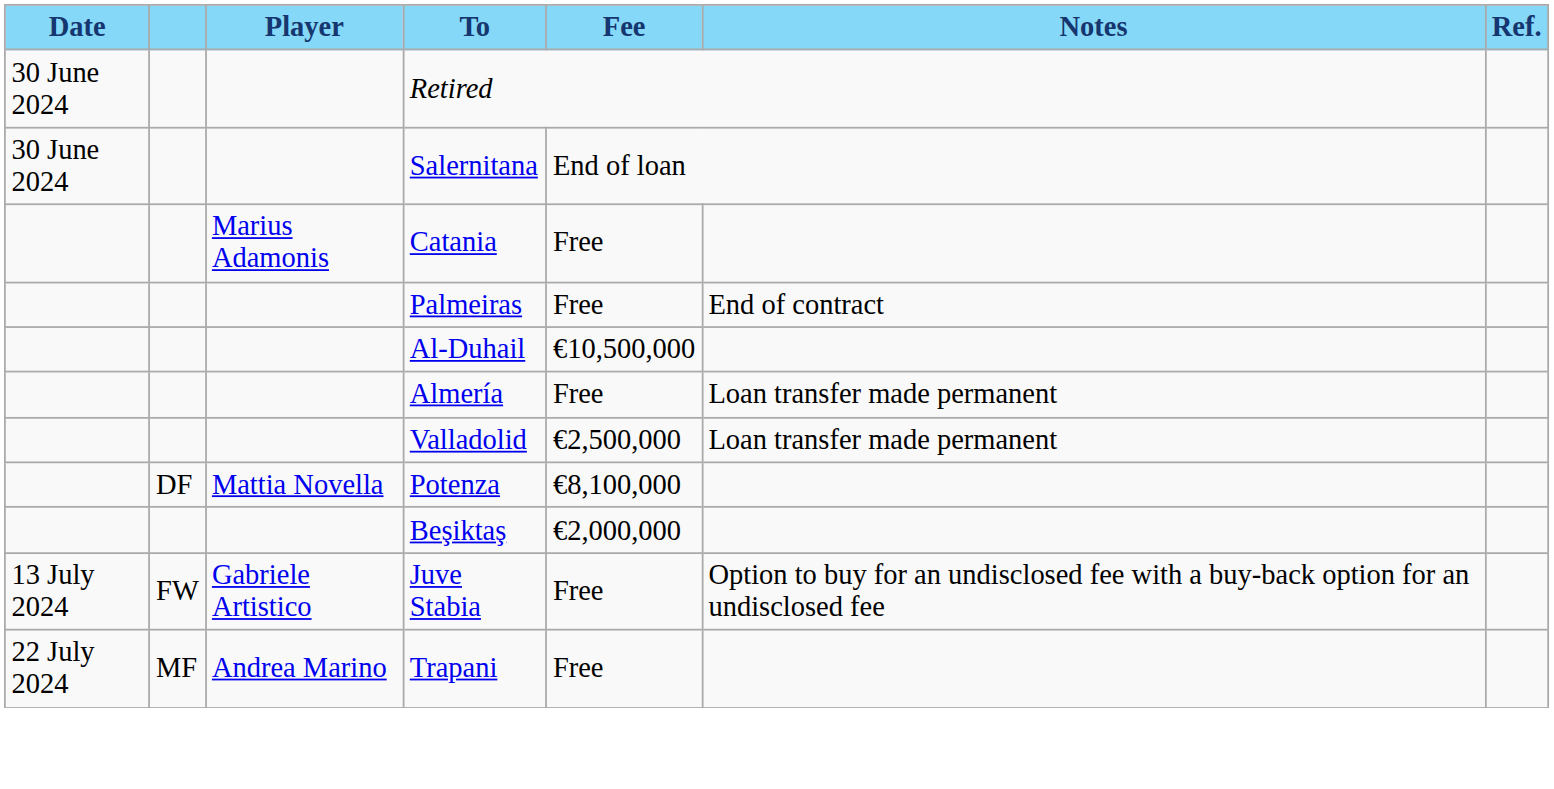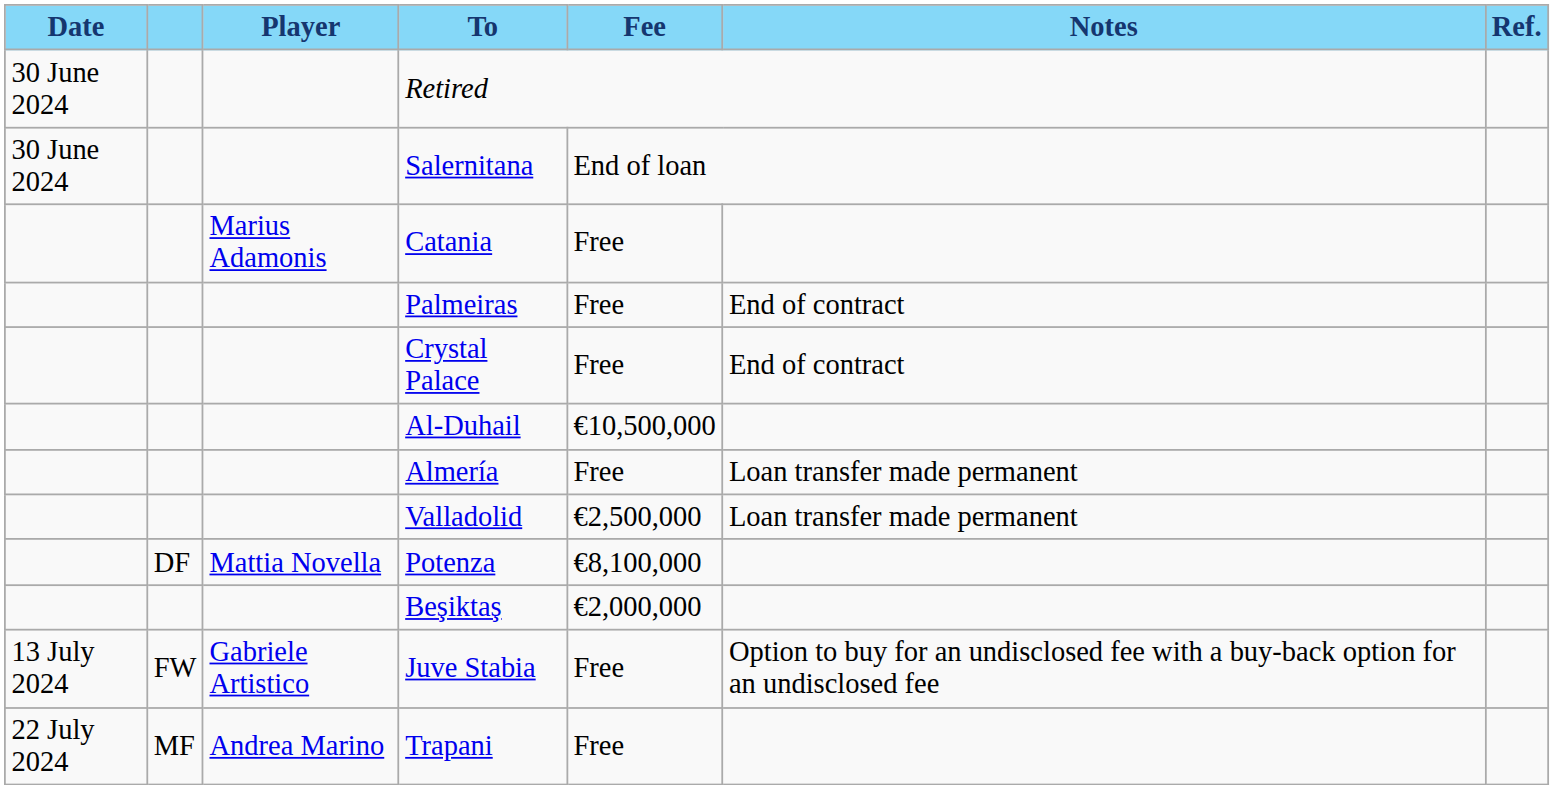+ row: Crystal Palace | Free | End of contract
